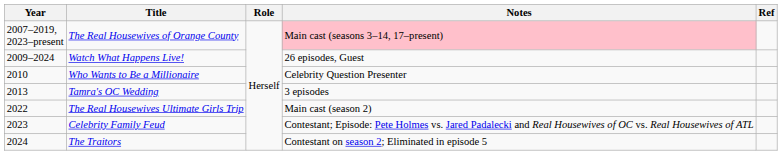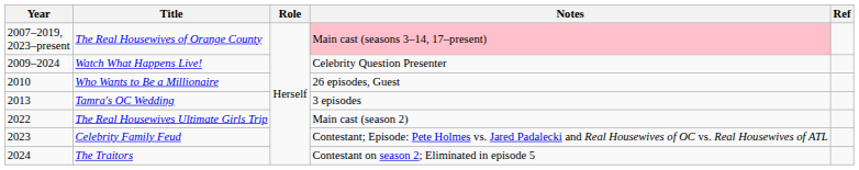Watch What Happens Live! | Notes: 26 episodes, Guest -> Celebrity Question Presenter
Who Wants to Be a Millionaire | Notes: Celebrity Question Presenter -> 26 episodes, Guest
